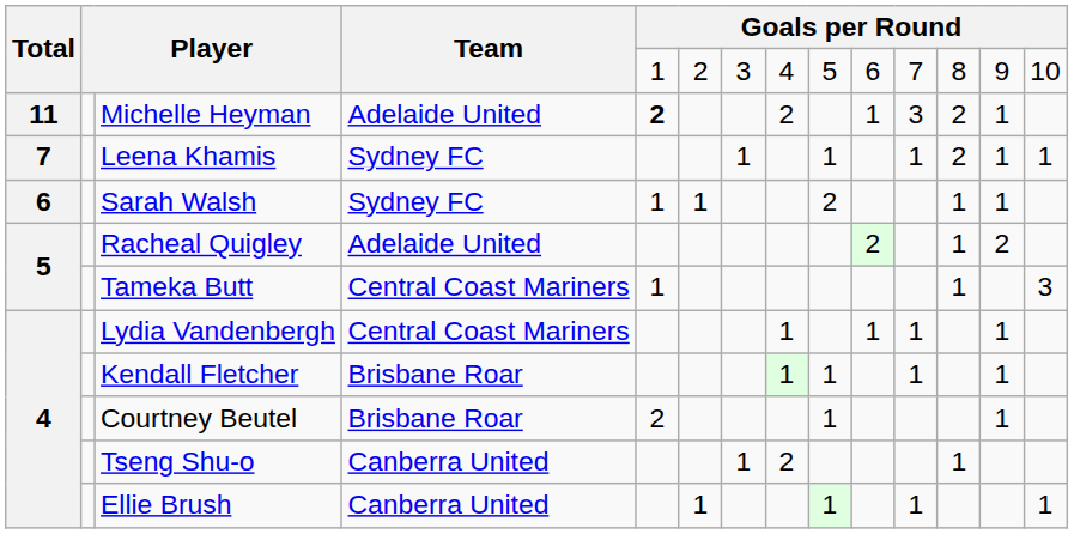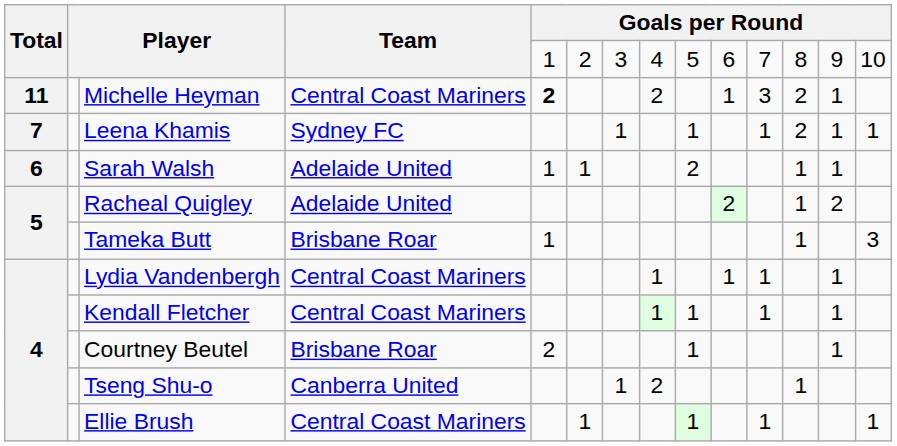Michelle Heyman | Team: Adelaide United -> Central Coast Mariners
Sarah Walsh | Team: Sydney FC -> Adelaide United
Tameka Butt | Team: Central Coast Mariners -> Brisbane Roar
Kendall Fletcher | Team: Brisbane Roar -> Central Coast Mariners
Ellie Brush | Team: Canberra United -> Central Coast Mariners
